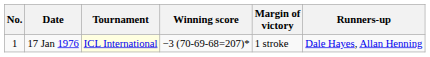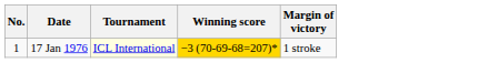- column: Runners-up | Dale Hayes, Allan Henning
17 Jan 1976 | Winning score: no background -> gold background
